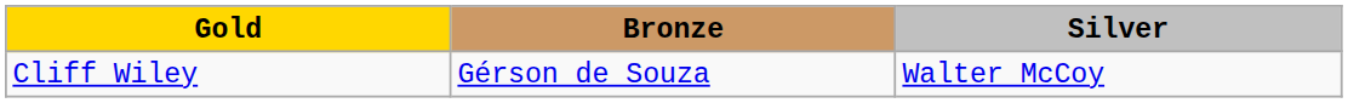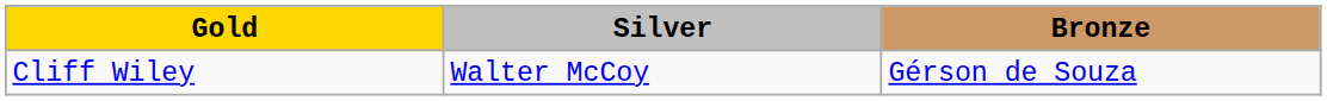columns swapped: Silver <-> Bronze
